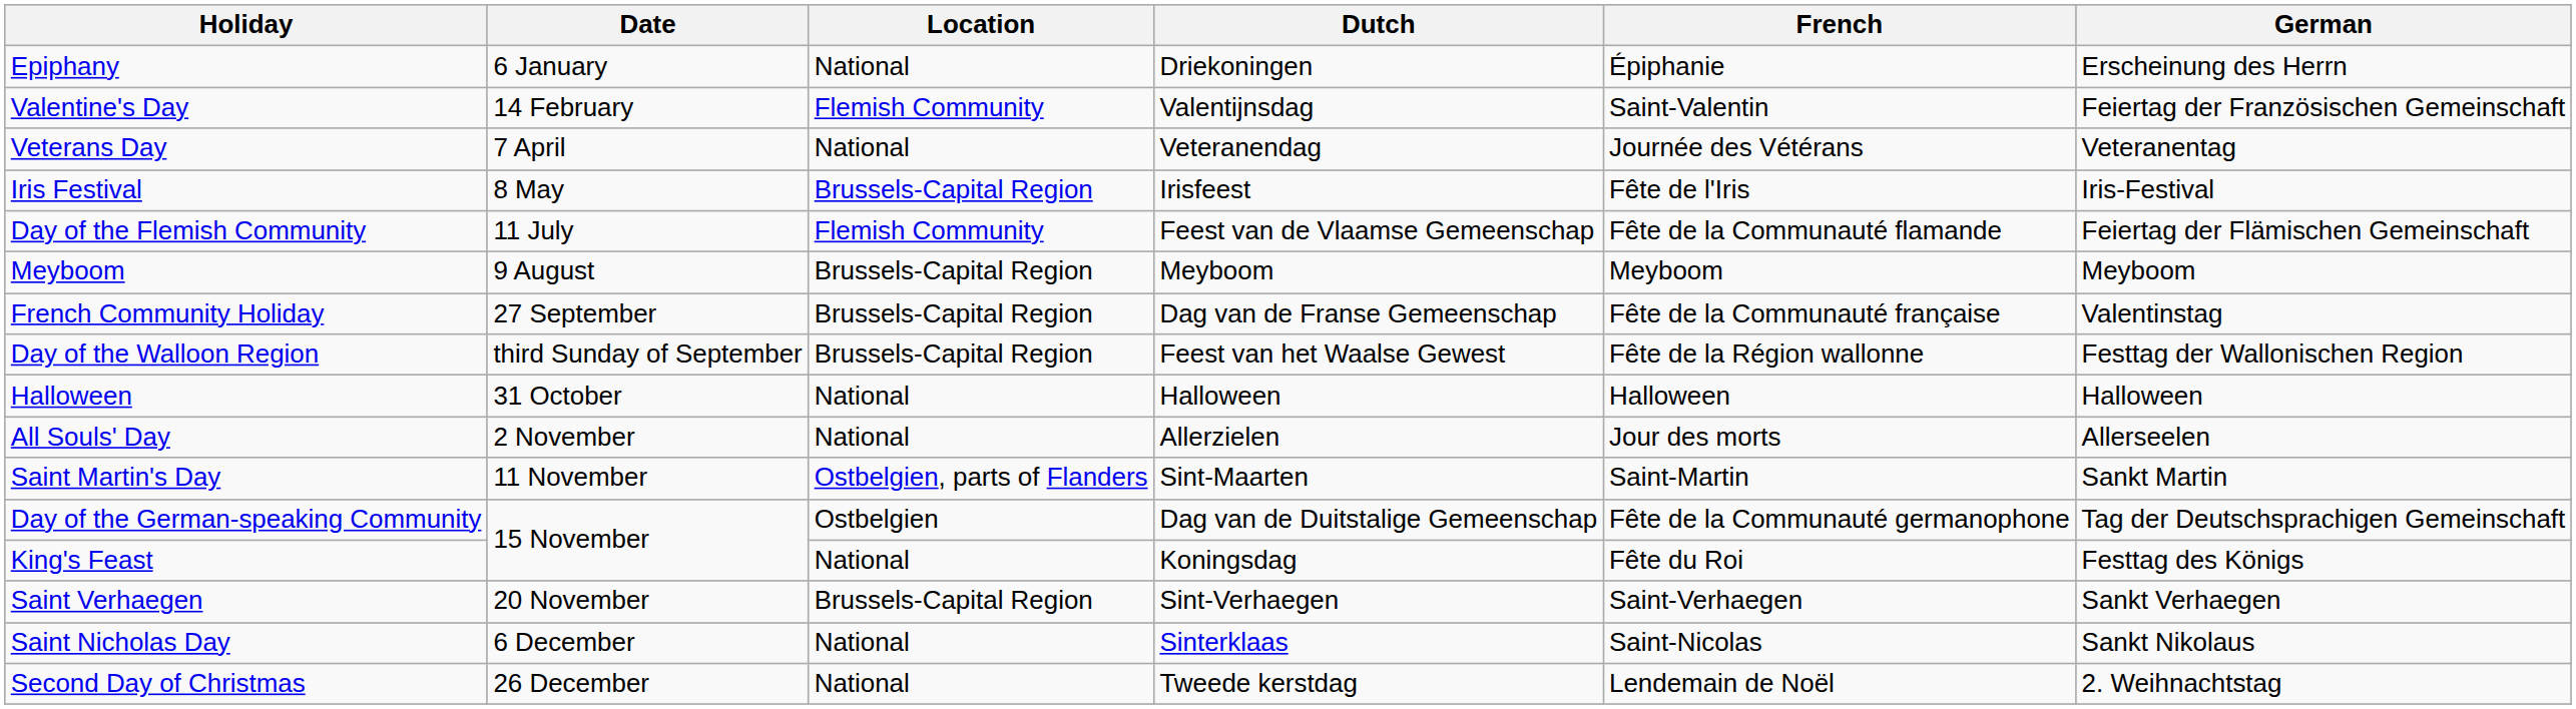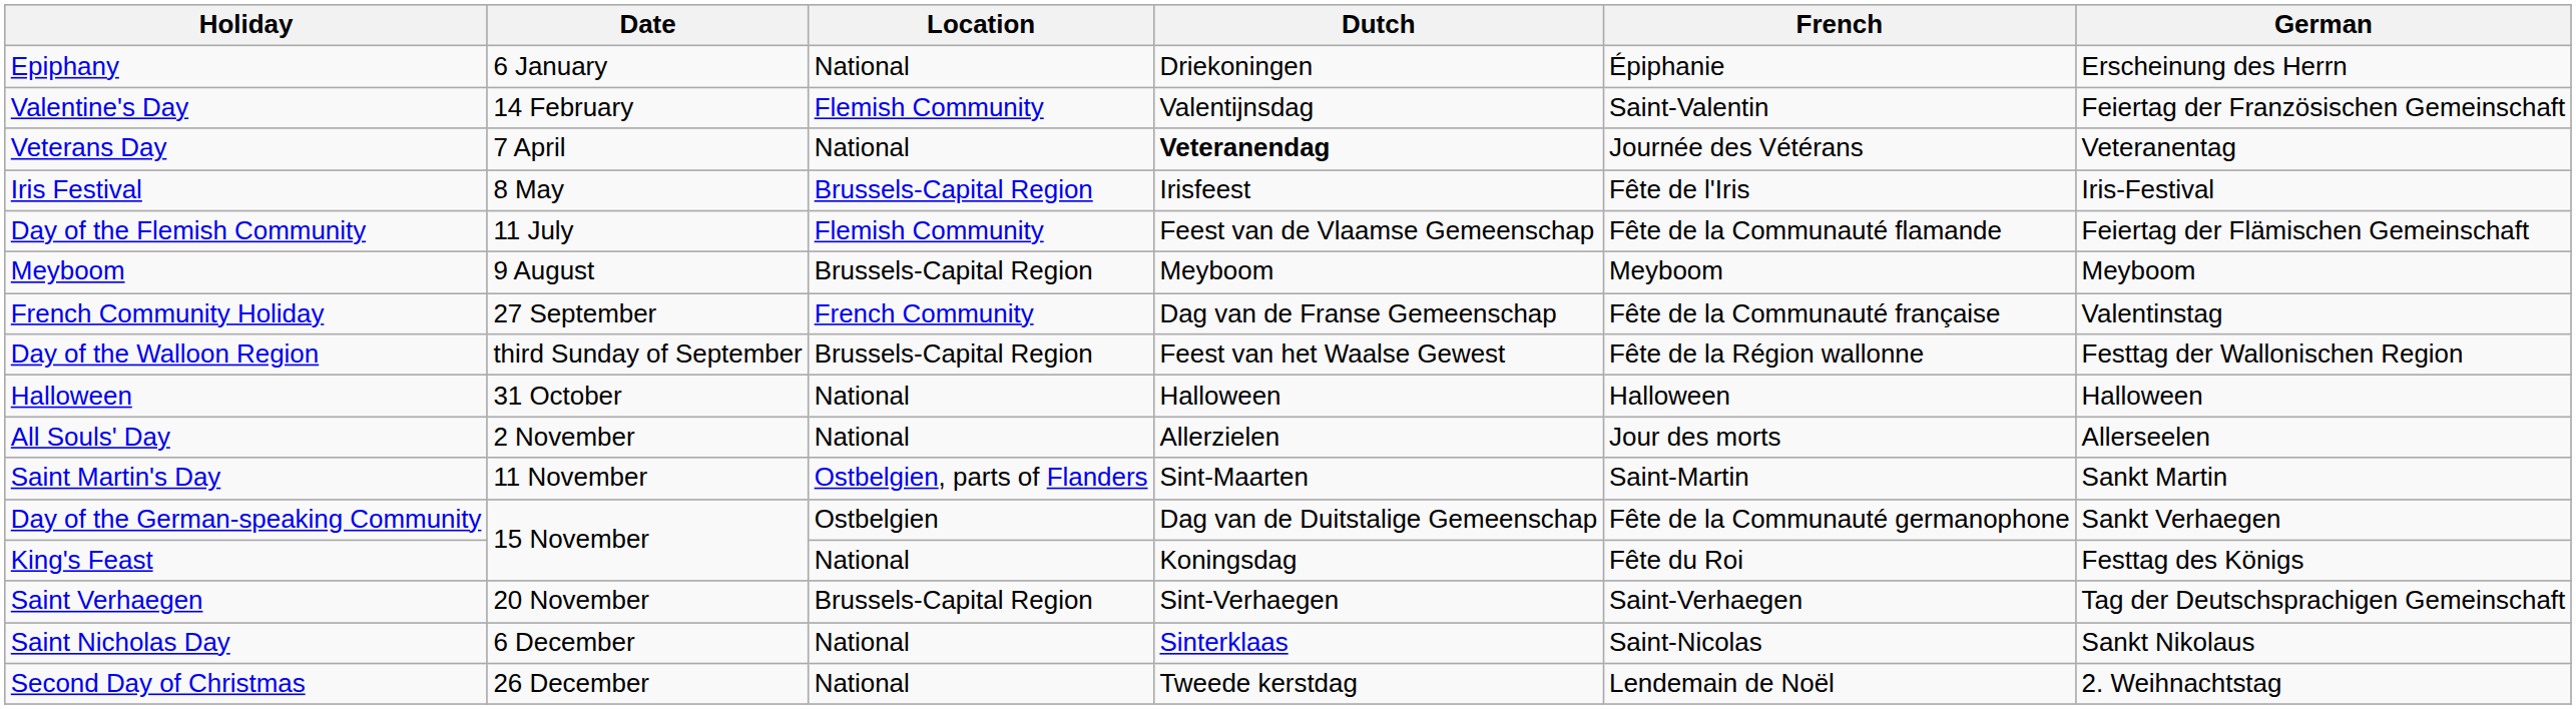Veterans Day | Dutch: normal -> bold
French Community Holiday | Location: Brussels-Capital Region -> French Community
Day of the German-speaking Community | German: Tag der Deutschsprachigen Gemeinschaft -> Sankt Verhaegen
Saint Verhaegen | German: Sankt Verhaegen -> Tag der Deutschsprachigen Gemeinschaft
